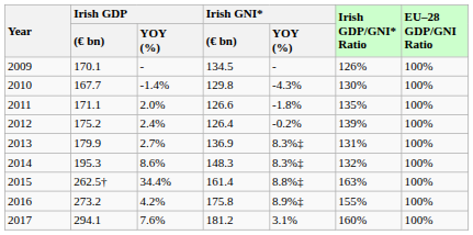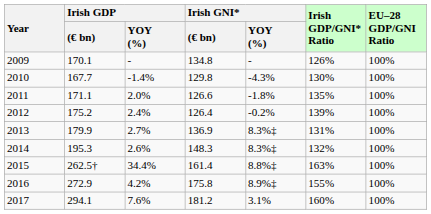2009 | Irish GNI* / (€ bn): 134.5 -> 134.8
2014 | Irish GDP / YOY (%): 8.6% -> 2.6%
2016 | Irish GDP / (€ bn): 273.2 -> 272.9
